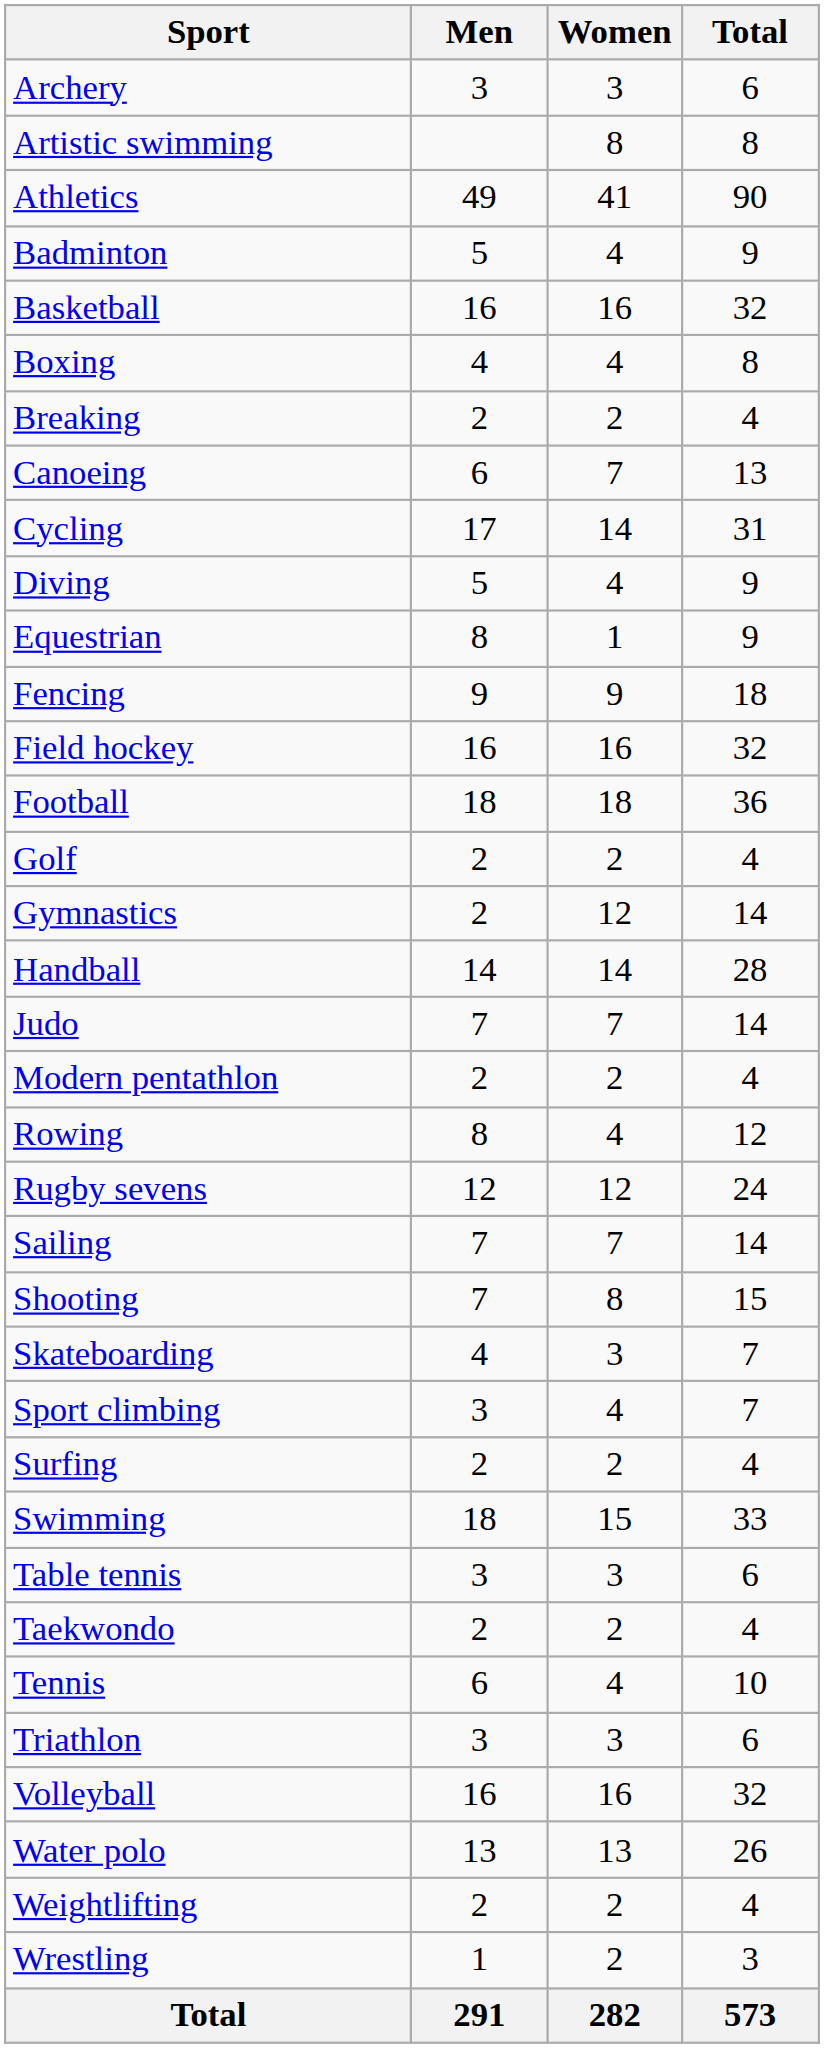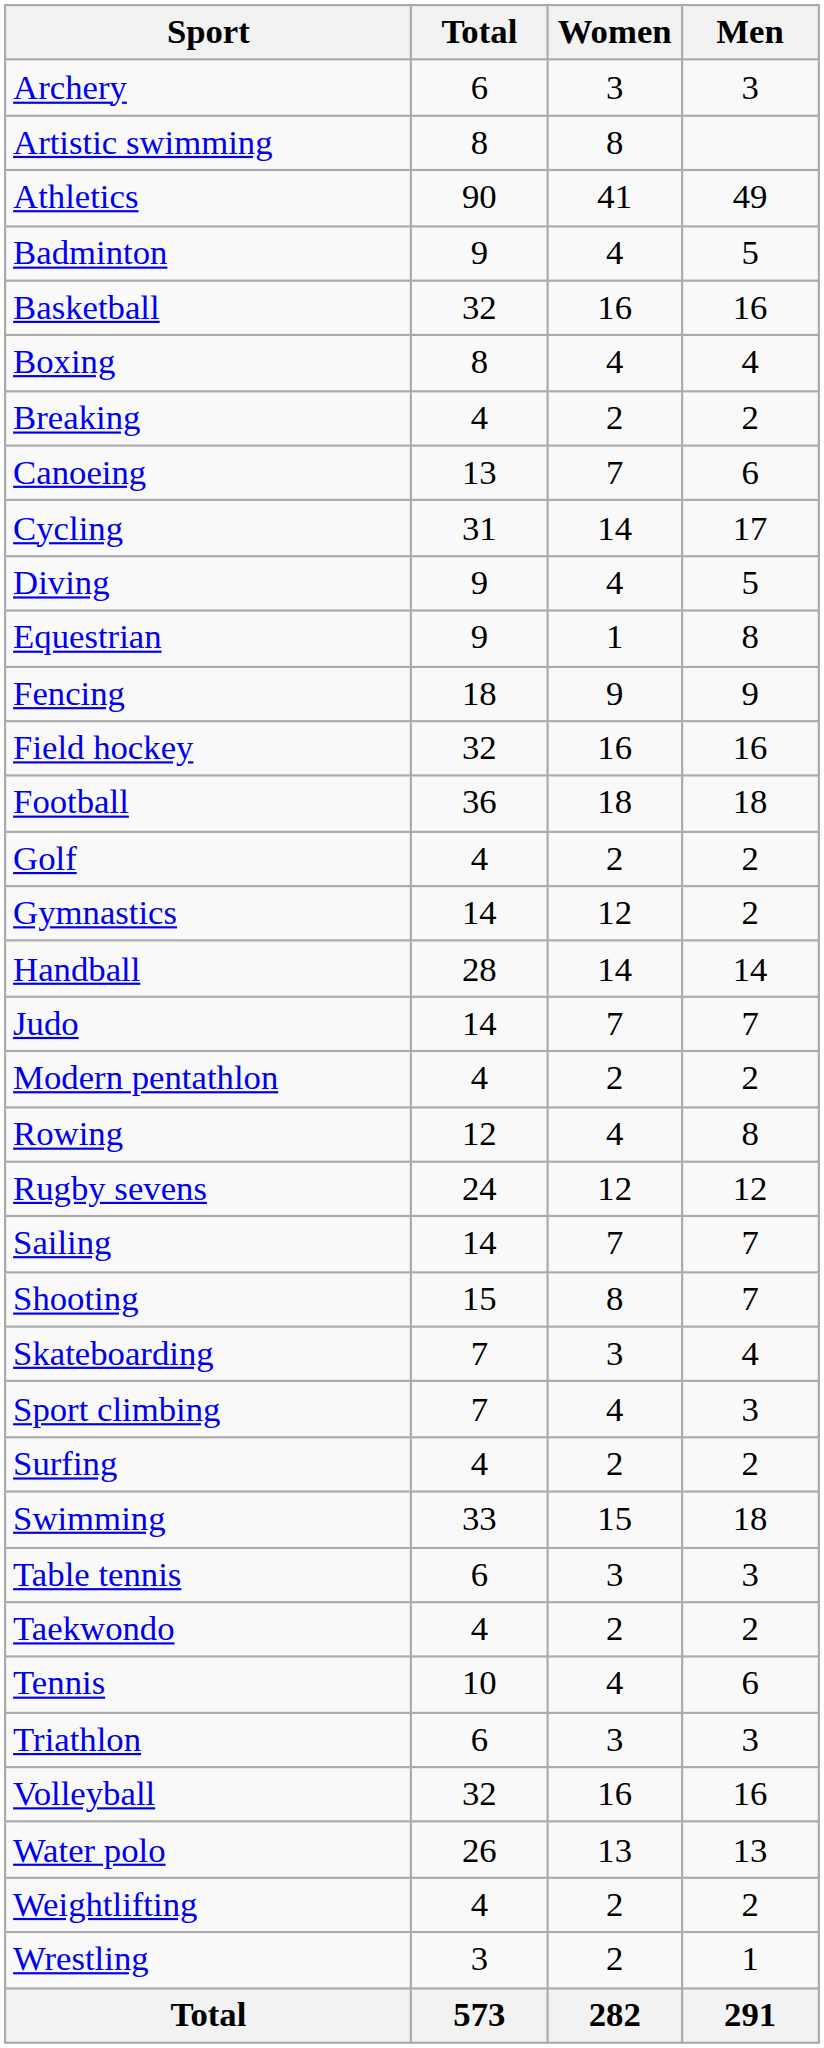columns swapped: Men <-> Total
